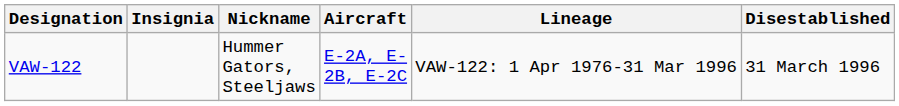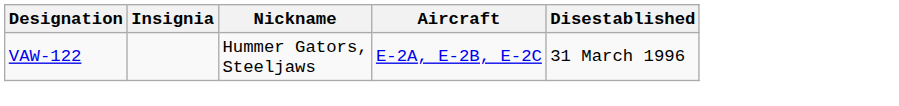- column: Lineage | VAW-122: 1 Apr 1976-31 Mar 1996
